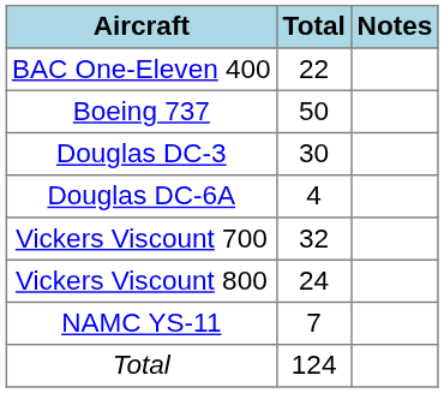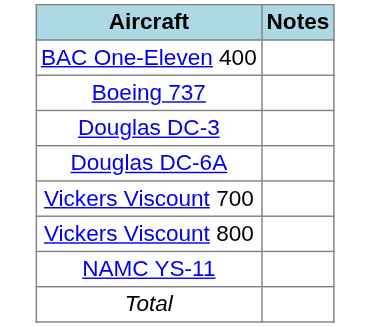- column: Total | 22 | 50 | 30 | 4 | 32 | 24 | 7 | 124
